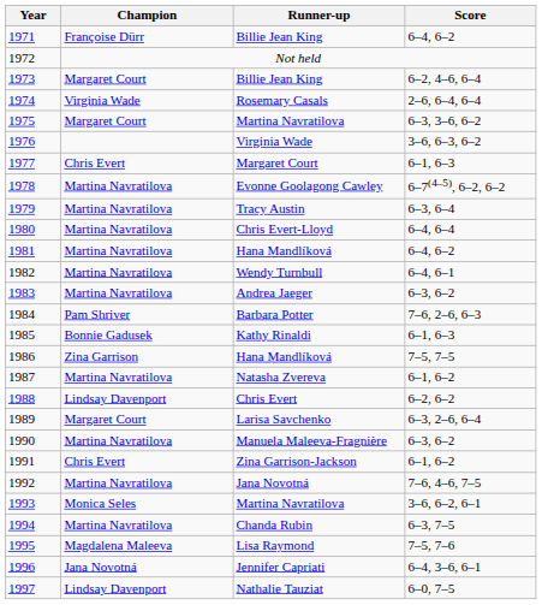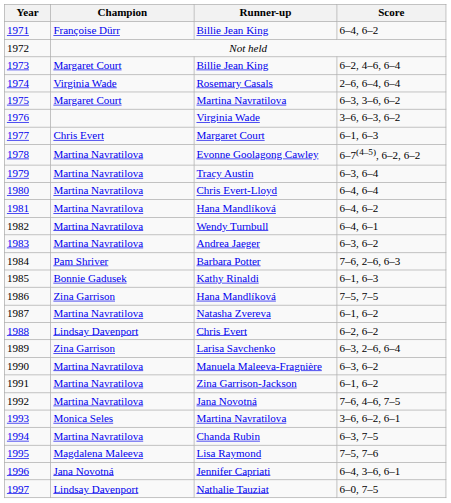1989 | Champion: Margaret Court -> Zina Garrison
1991 | Champion: Chris Evert -> Martina Navratilova
